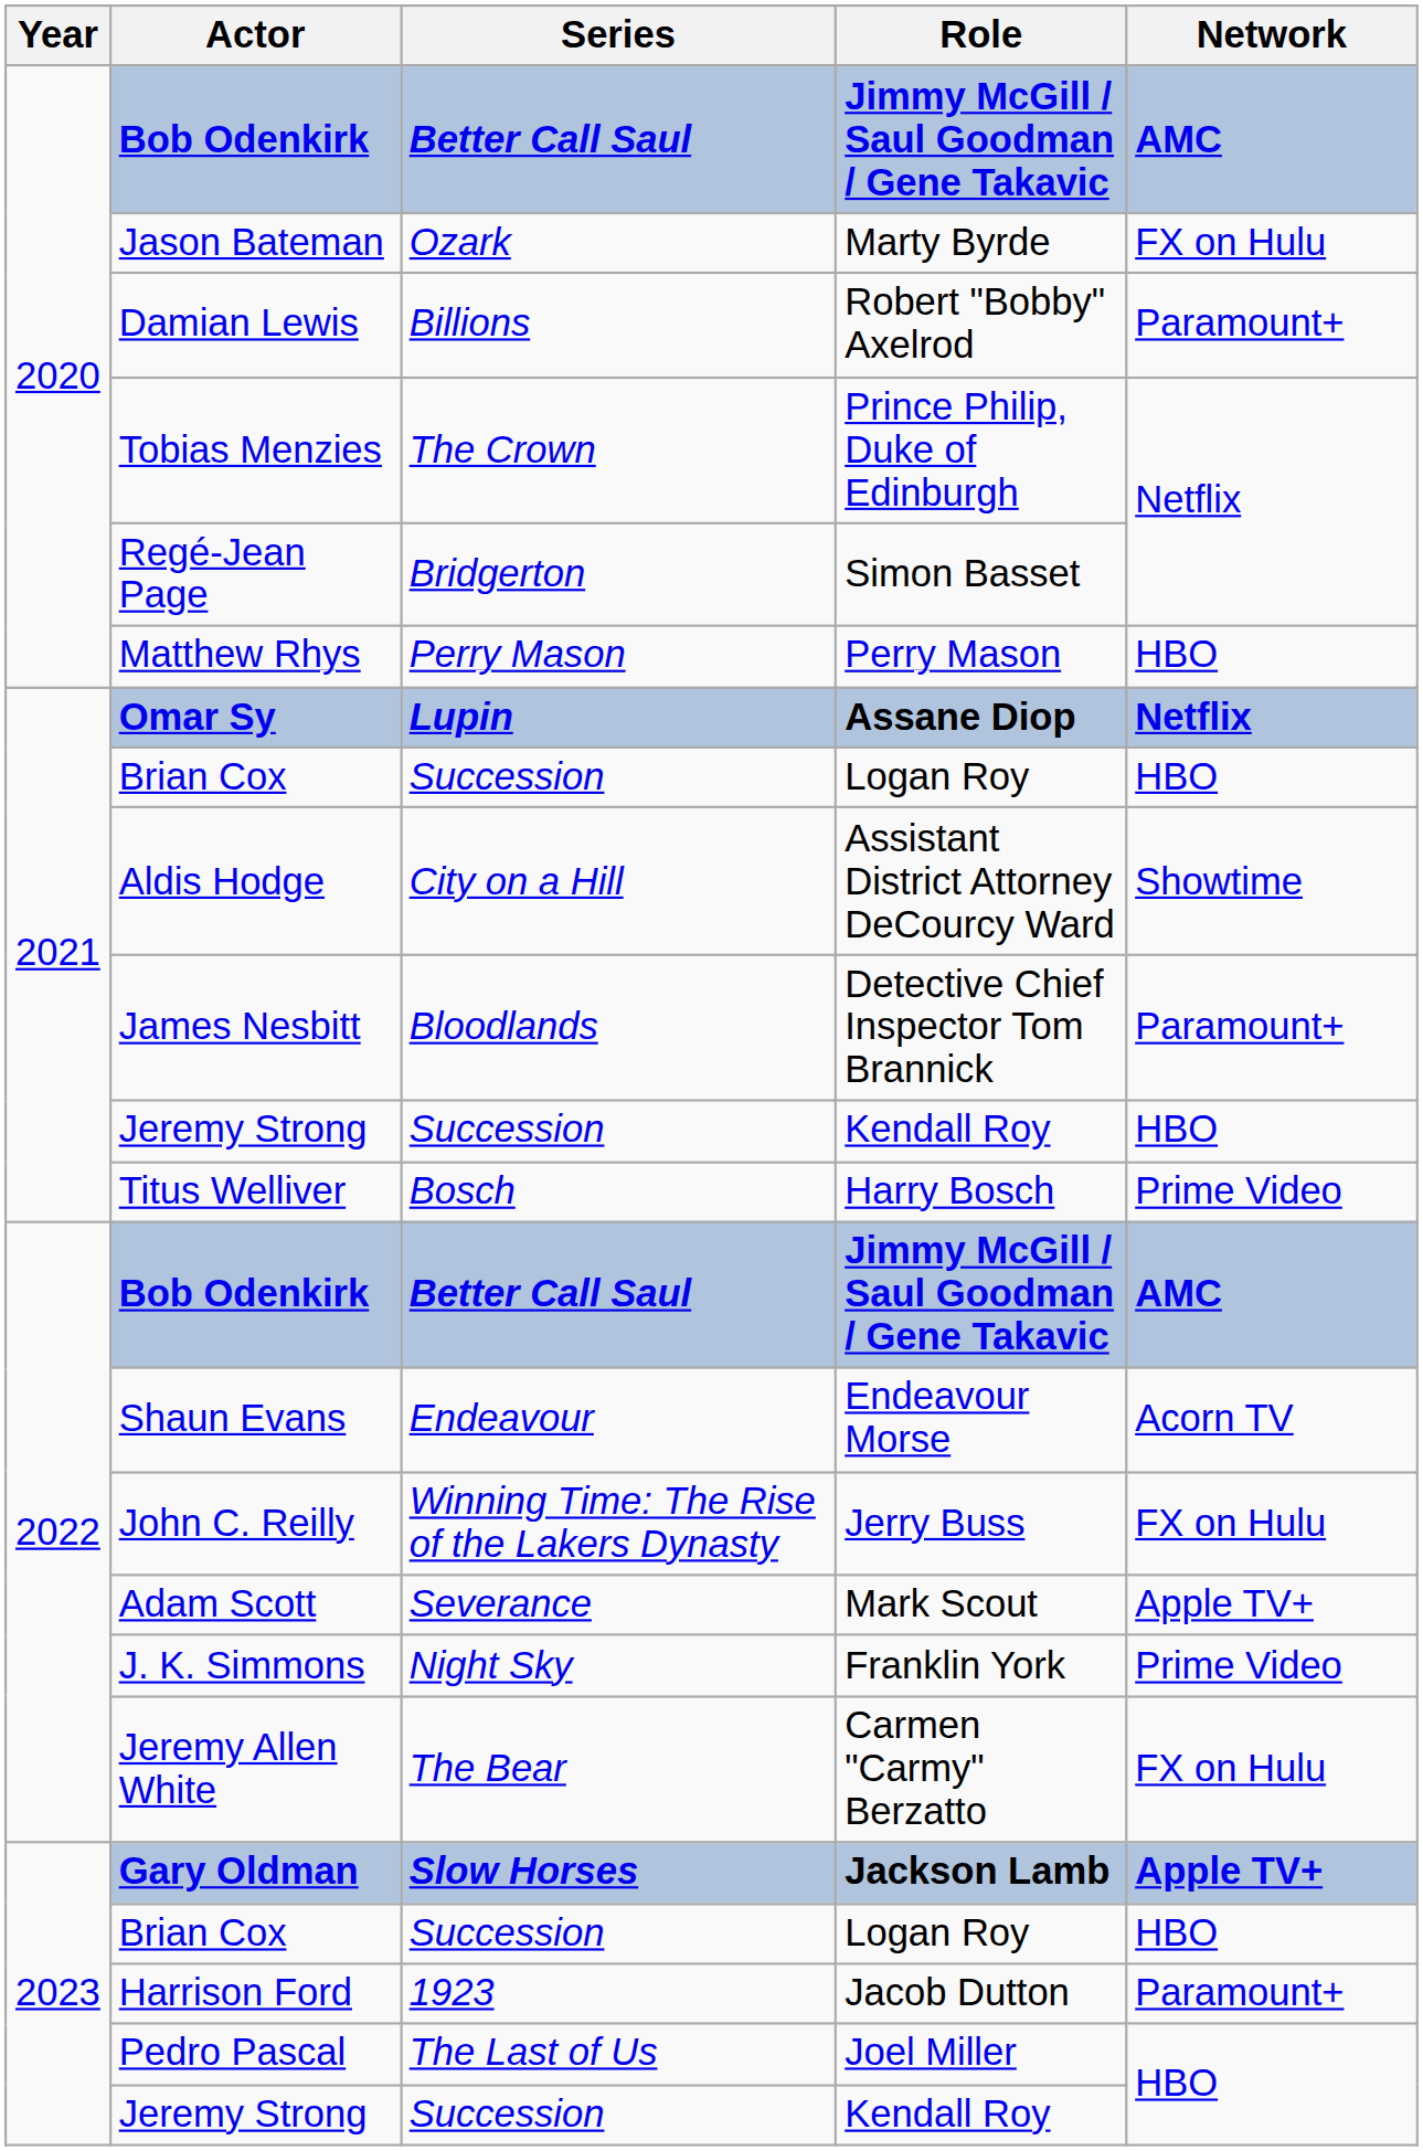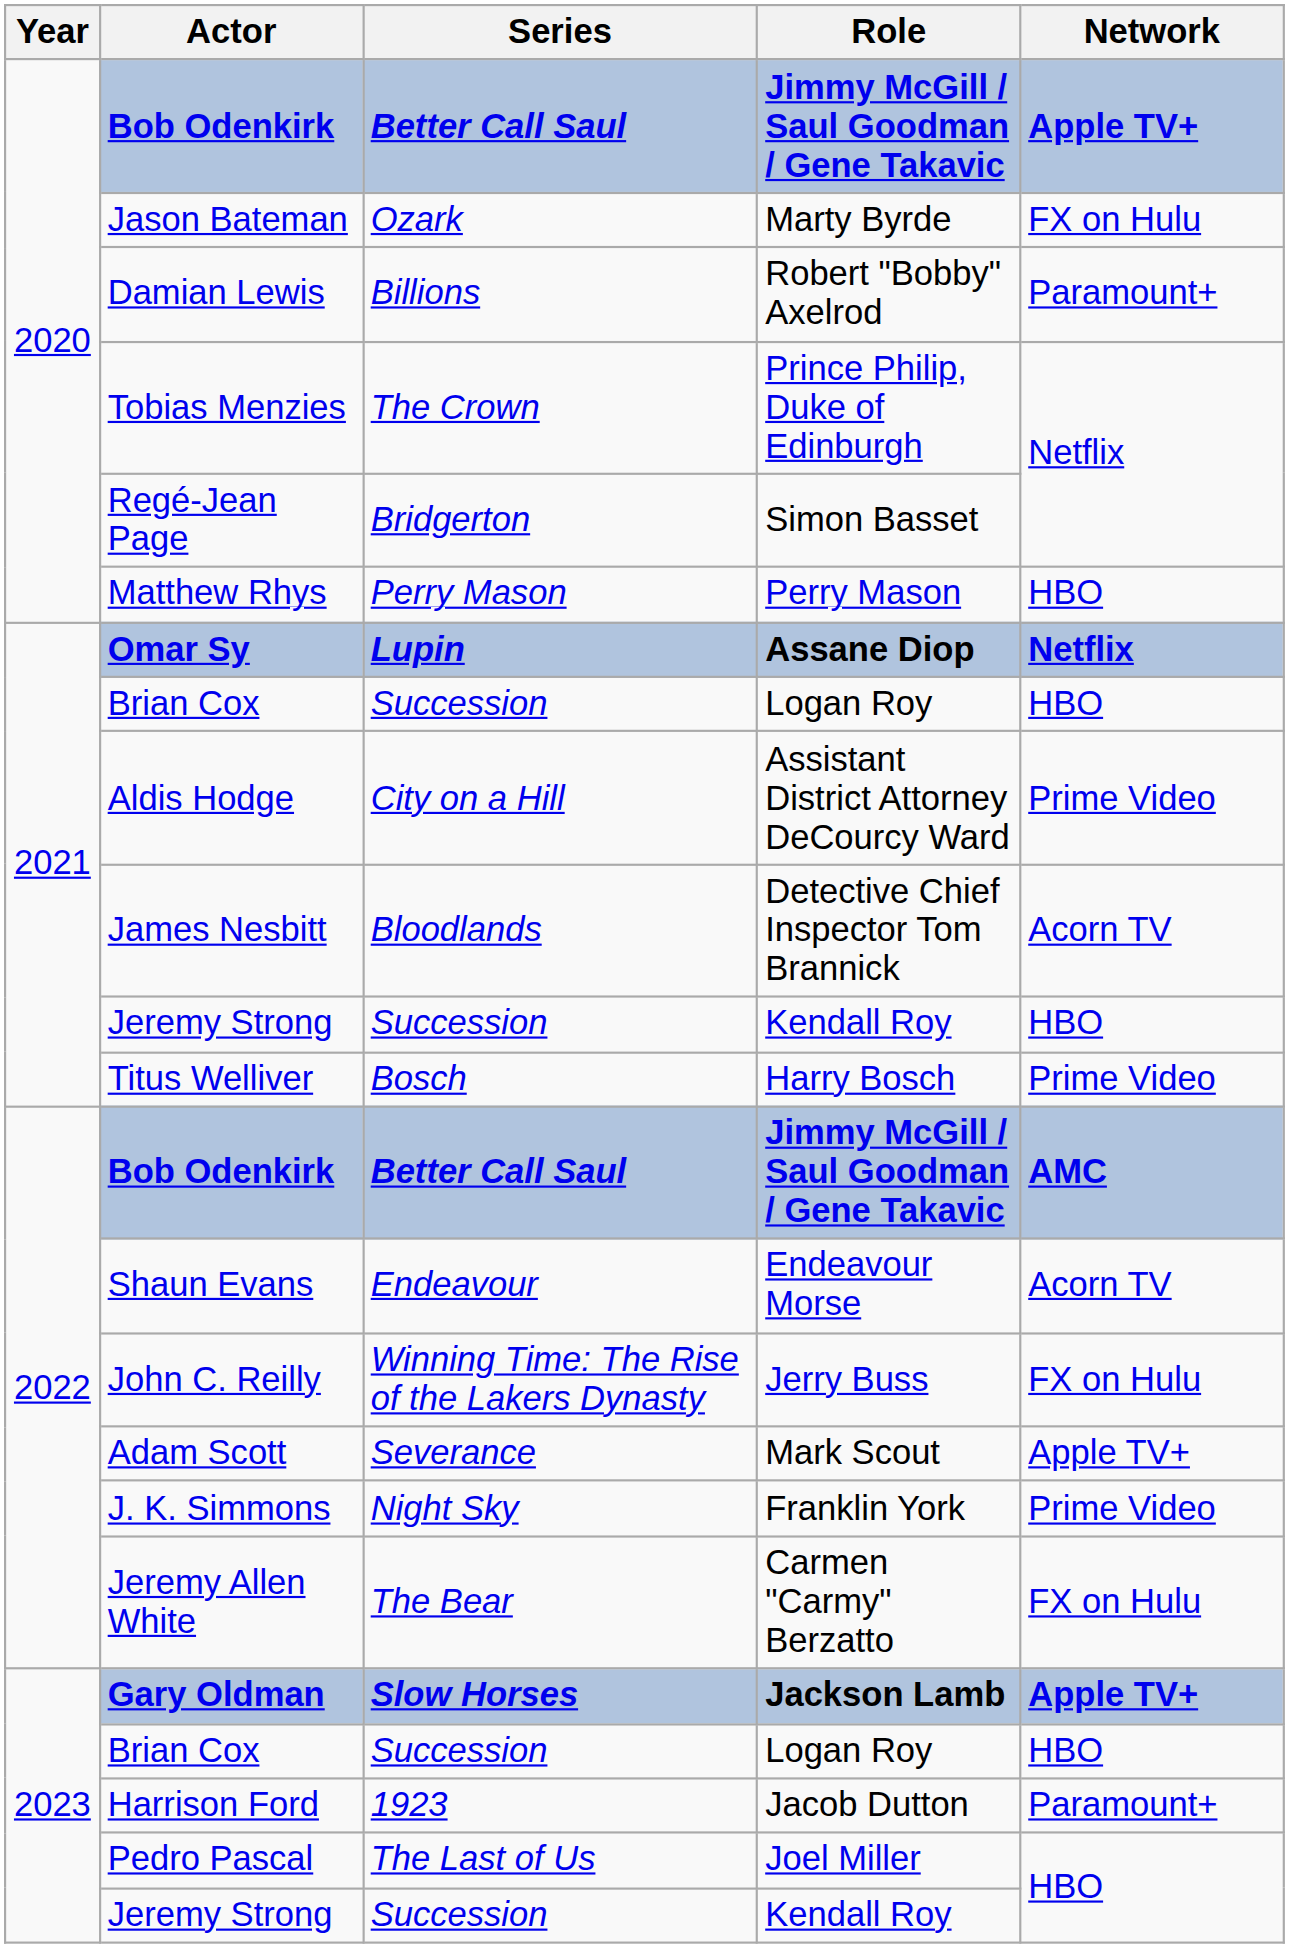2020 / Bob Odenkirk | Network: AMC -> Apple TV+
Aldis Hodge | Network: Showtime -> Prime Video
James Nesbitt | Network: Paramount+ -> Acorn TV
